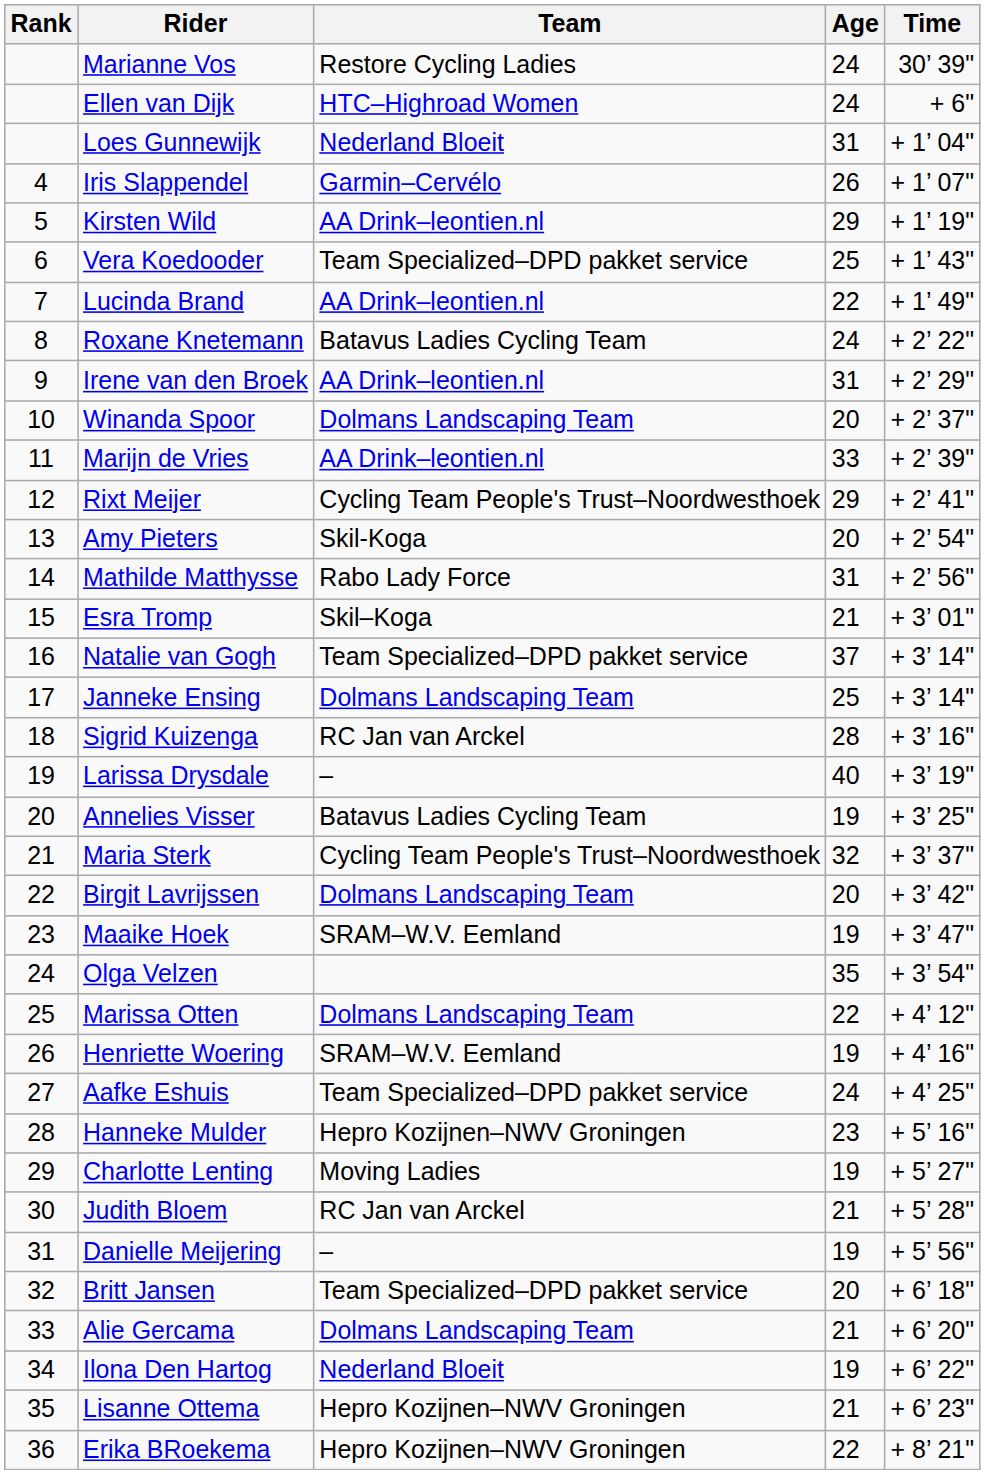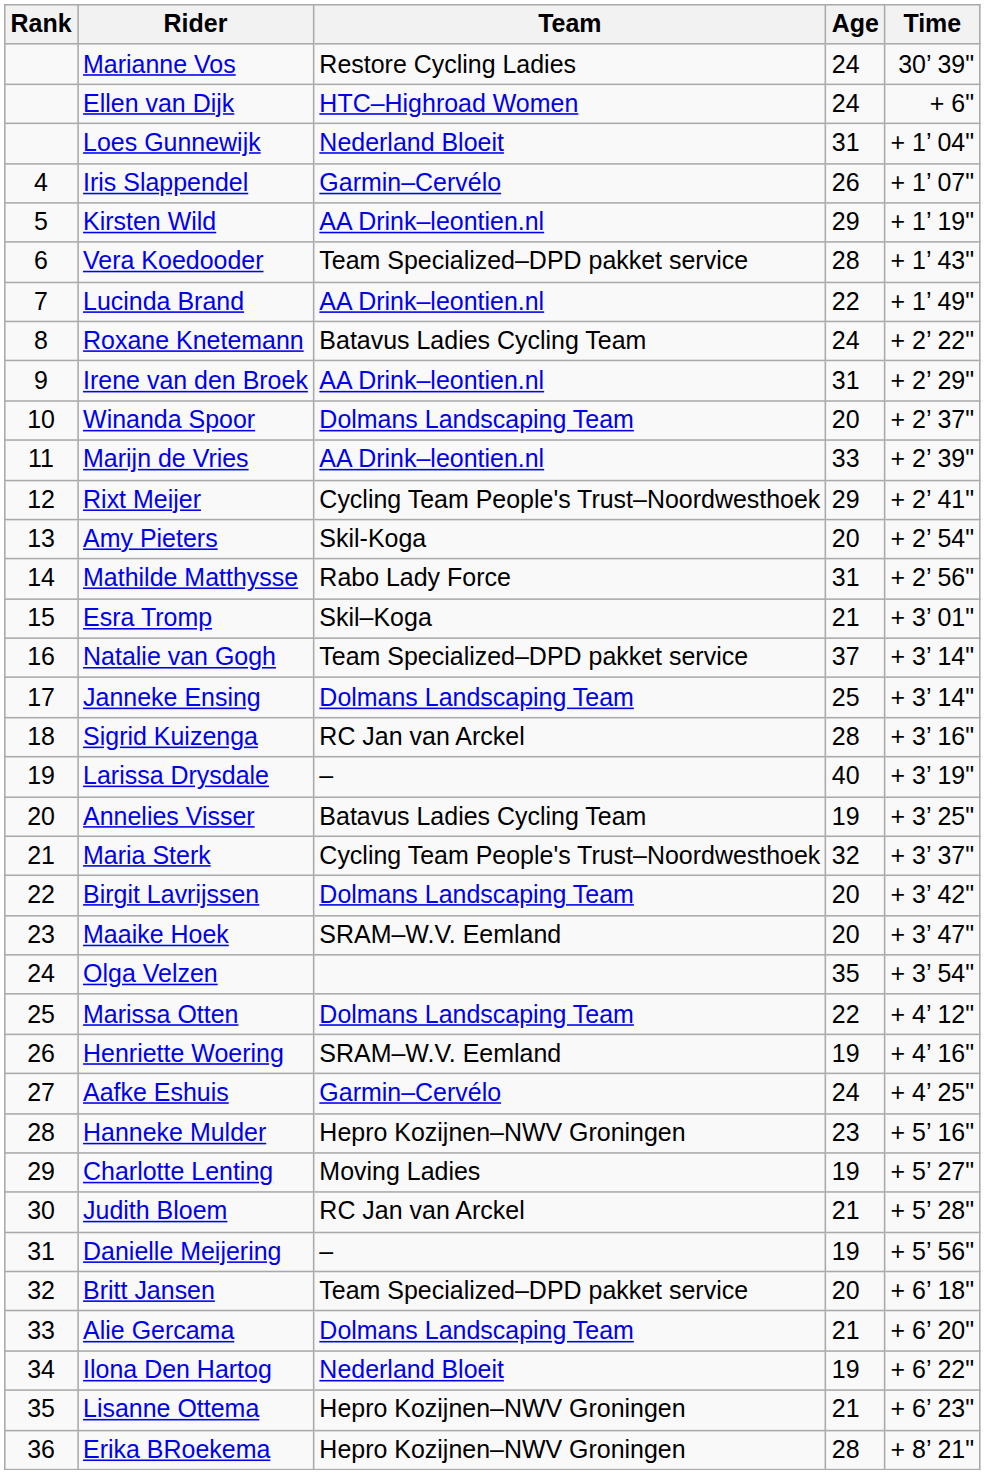Vera Koedooder | Age: 25 -> 28
Maaike Hoek | Age: 19 -> 20
Aafke Eshuis | Team: Team Specialized–DPD pakket service -> Garmin–Cervélo
Erika BRoekema | Age: 22 -> 28
